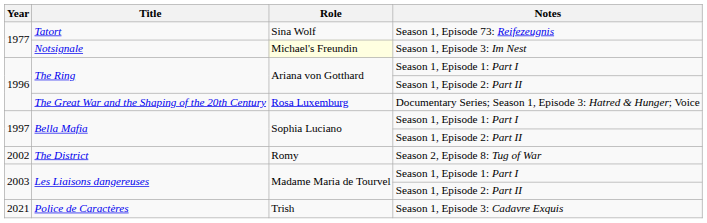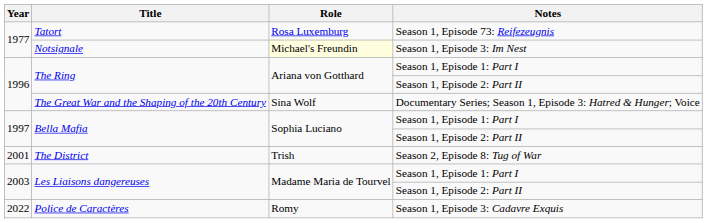Tatort | Role: Sina Wolf -> Rosa Luxemburg
The Great War and the Shaping of the 20th Century | Role: Rosa Luxemburg -> Sina Wolf
The District | Year: 2002 -> 2001
The District | Role: Romy -> Trish
Police de Caractères | Year: 2021 -> 2022
Police de Caractères | Role: Trish -> Romy
